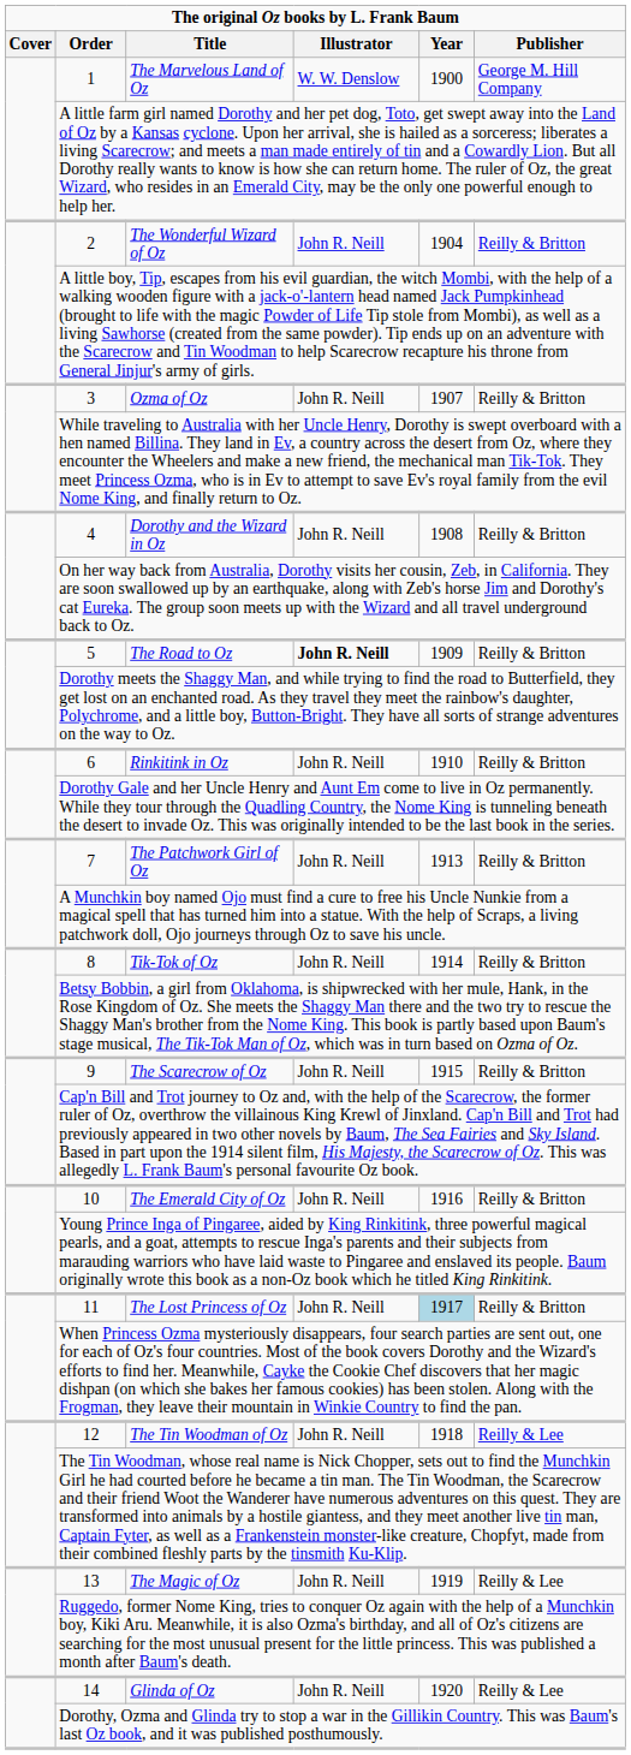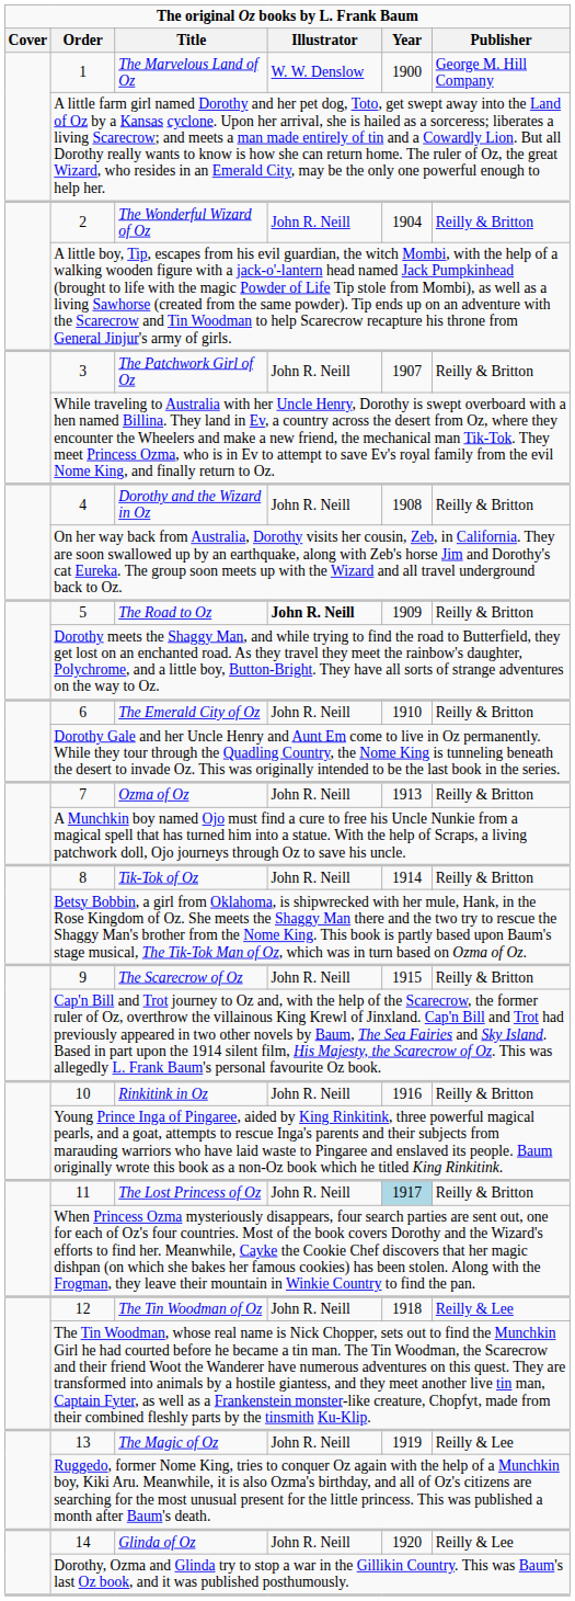3 | Title: Ozma of Oz -> The Patchwork Girl of Oz
6 | Title: Rinkitink in Oz -> The Emerald City of Oz
7 | Title: The Patchwork Girl of Oz -> Ozma of Oz
10 | Title: The Emerald City of Oz -> Rinkitink in Oz
